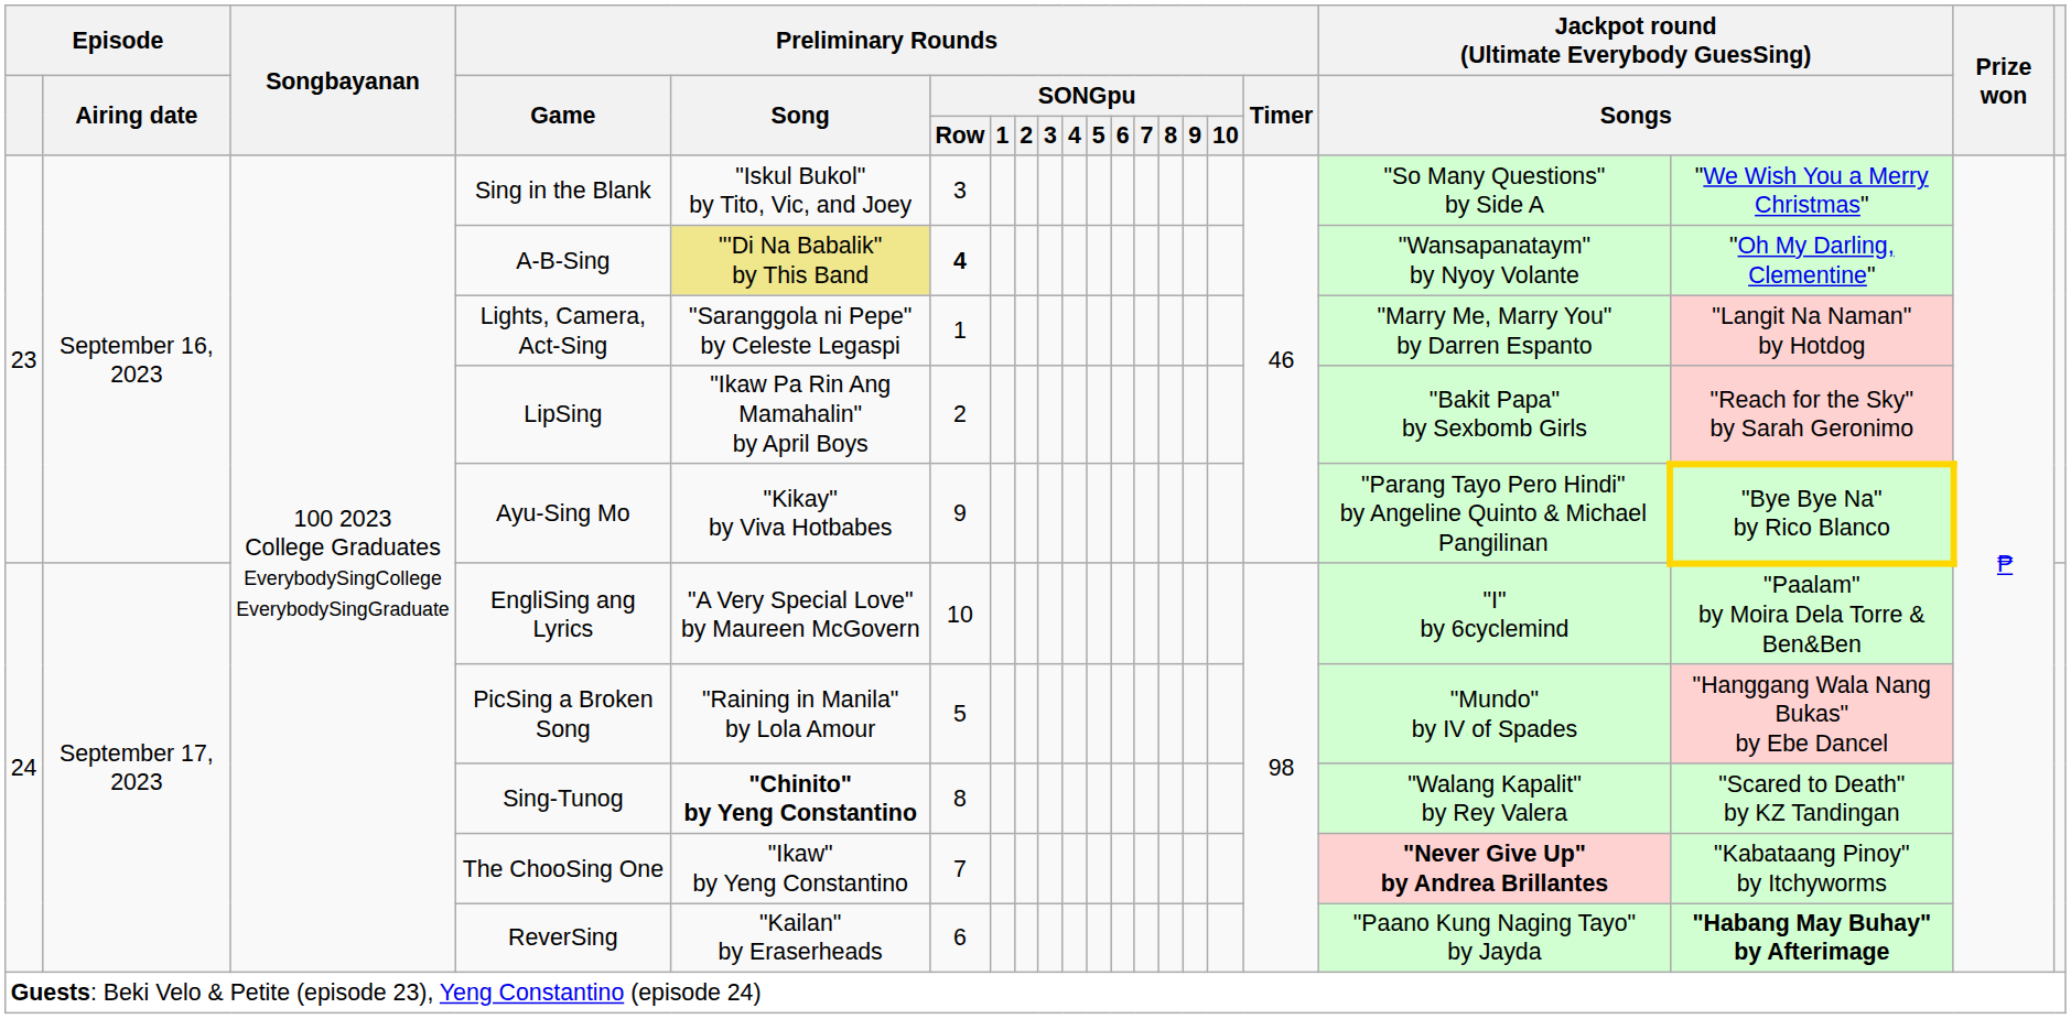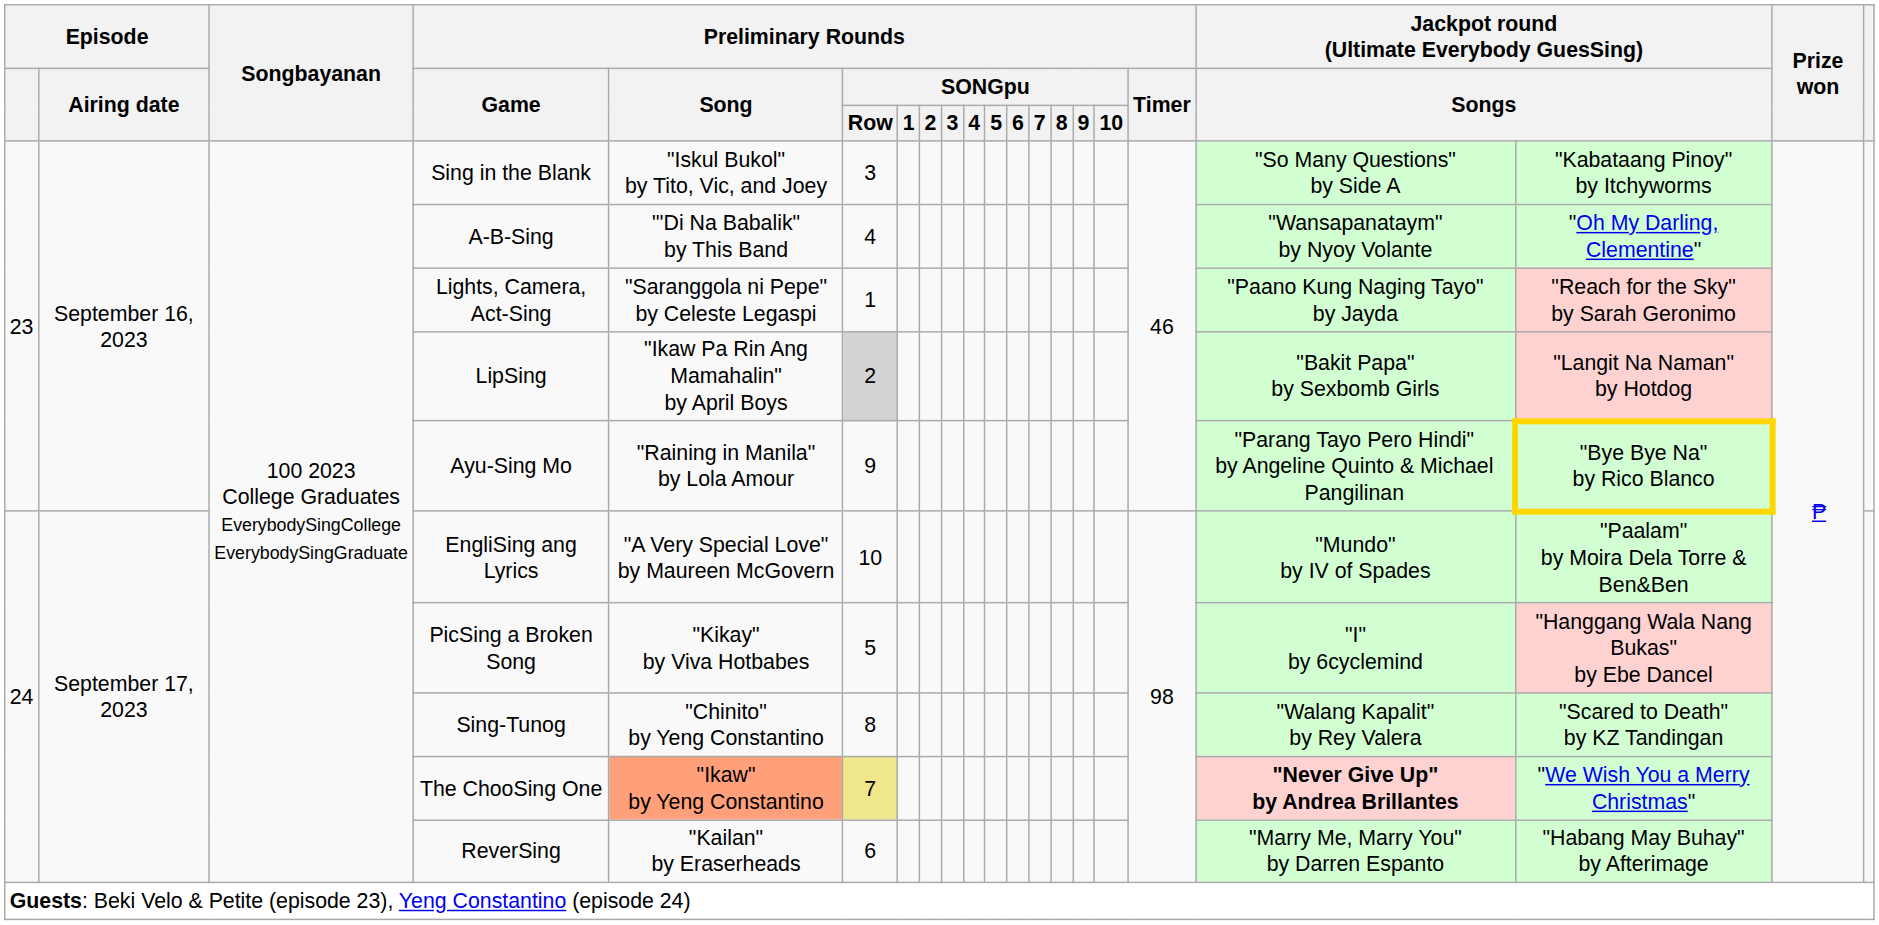Sing in the Blank | column 19: "We Wish You a Merry Christmas" -> "Kabataang Pinoy" by Itchyworms
A-B-Sing | Preliminary Rounds / Song: khaki background -> no background
A-B-Sing | Preliminary Rounds / SONGpu / Row: bold -> normal
Lights, Camera, Act-Sing | column 18: "Marry Me, Marry You" by Darren Espanto -> "Paano Kung Naging Tayo" by Jayda
Lights, Camera, Act-Sing | column 19: "Langit Na Naman" by Hotdog -> "Reach for the Sky" by Sarah Geronimo
LipSing | Preliminary Rounds / SONGpu / Row: no background -> lightgrey background
LipSing | column 19: "Reach for the Sky" by Sarah Geronimo -> "Langit Na Naman" by Hotdog
Ayu-Sing Mo | Preliminary Rounds / Song: "Kikay" by Viva Hotbabes -> "Raining in Manila" by Lola Amour
EngliSing ang Lyrics | column 18: "I" by 6cyclemind -> "Mundo" by IV of Spades
PicSing a Broken Song | Preliminary Rounds / Song: "Raining in Manila" by Lola Amour -> "Kikay" by Viva Hotbabes
PicSing a Broken Song | column 18: "Mundo" by IV of Spades -> "I" by 6cyclemind
Sing-Tunog | Preliminary Rounds / Song: bold -> normal
The ChooSing One | Preliminary Rounds / Song: no background -> lightsalmon background
The ChooSing One | Preliminary Rounds / SONGpu / Row: no background -> khaki background
The ChooSing One | column 19: "Kabataang Pinoy" by Itchyworms -> "We Wish You a Merry Christmas"
ReverSing | column 18: "Paano Kung Naging Tayo" by Jayda -> "Marry Me, Marry You" by Darren Espanto
ReverSing | column 19: bold -> normal
